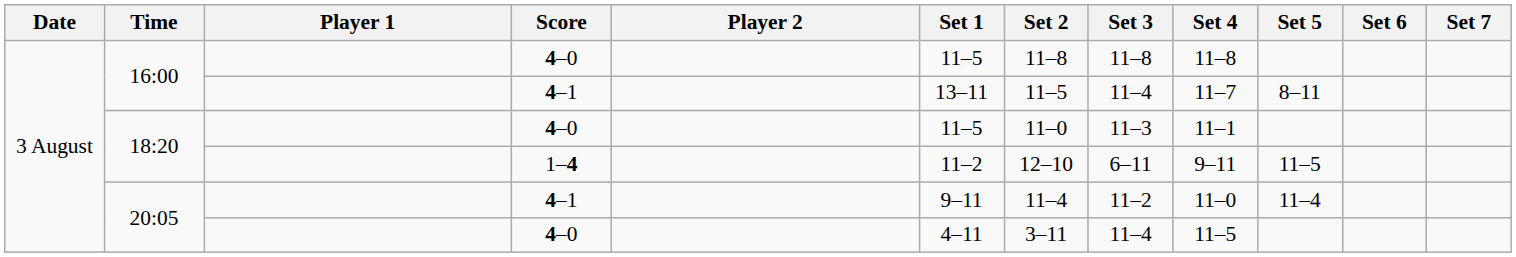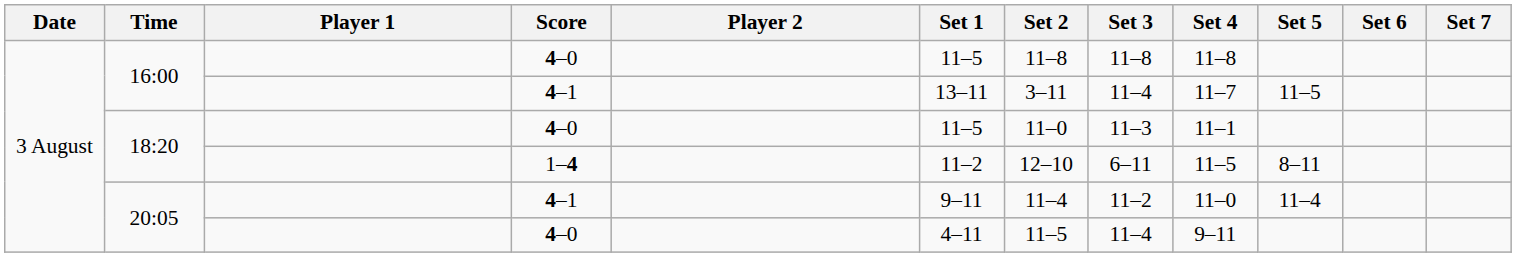16:00 / 4–1 | Set 2: 11–5 -> 3–11
16:00 / 4–1 | Set 5: 8–11 -> 11–5
18:20 / 1–4 | Set 4: 9–11 -> 11–5
18:20 / 1–4 | Set 5: 11–5 -> 8–11
20:05 / 4–0 | Set 2: 3–11 -> 11–5
20:05 / 4–0 | Set 4: 11–5 -> 9–11
